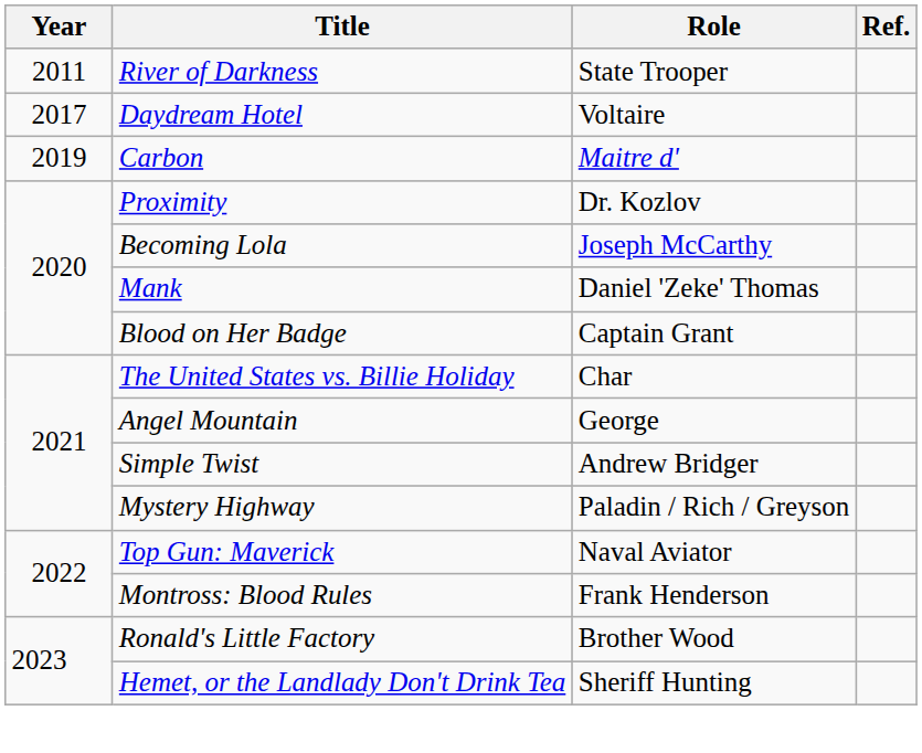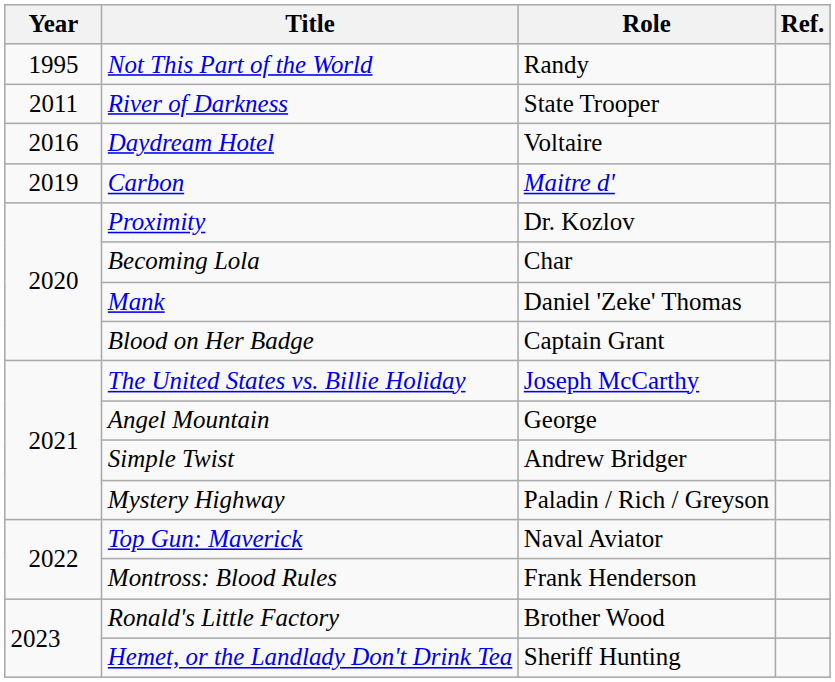+ row: 1995 | Not This Part of the World | Randy
Daydream Hotel | Year: 2017 -> 2016
Becoming Lola | Role: Joseph McCarthy -> Char
The United States vs. Billie Holiday | Role: Char -> Joseph McCarthy
